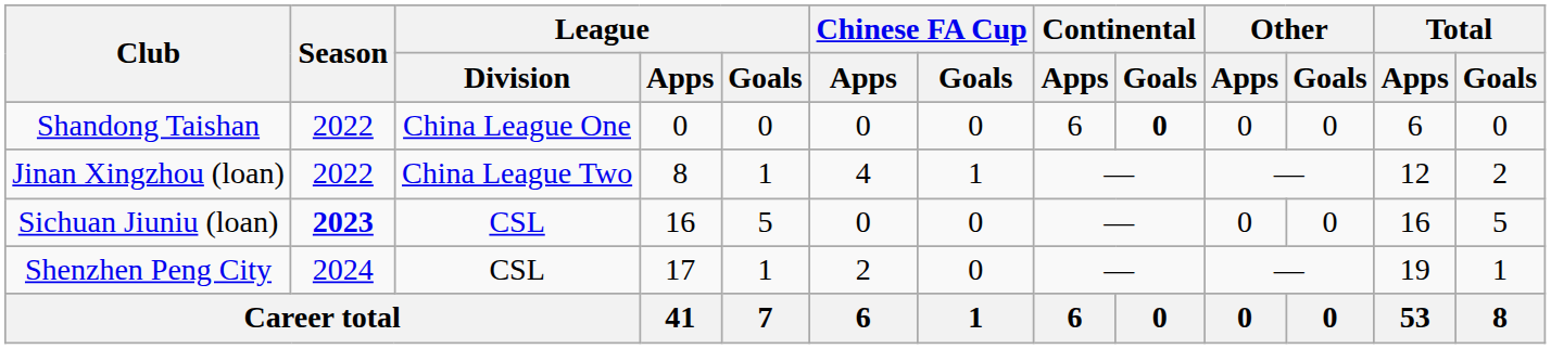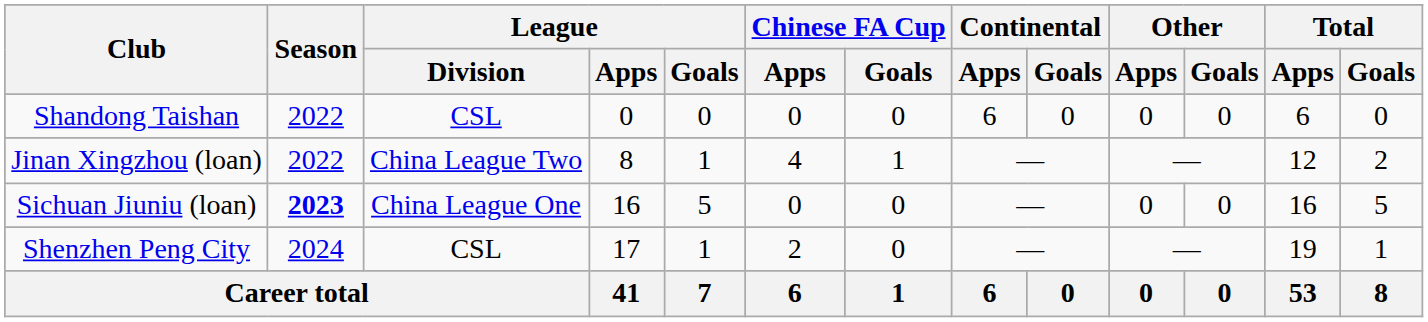Shandong Taishan | League / Division: China League One -> CSL
Shandong Taishan | Continental / Goals: bold -> normal
Sichuan Jiuniu (loan) | League / Division: CSL -> China League One
